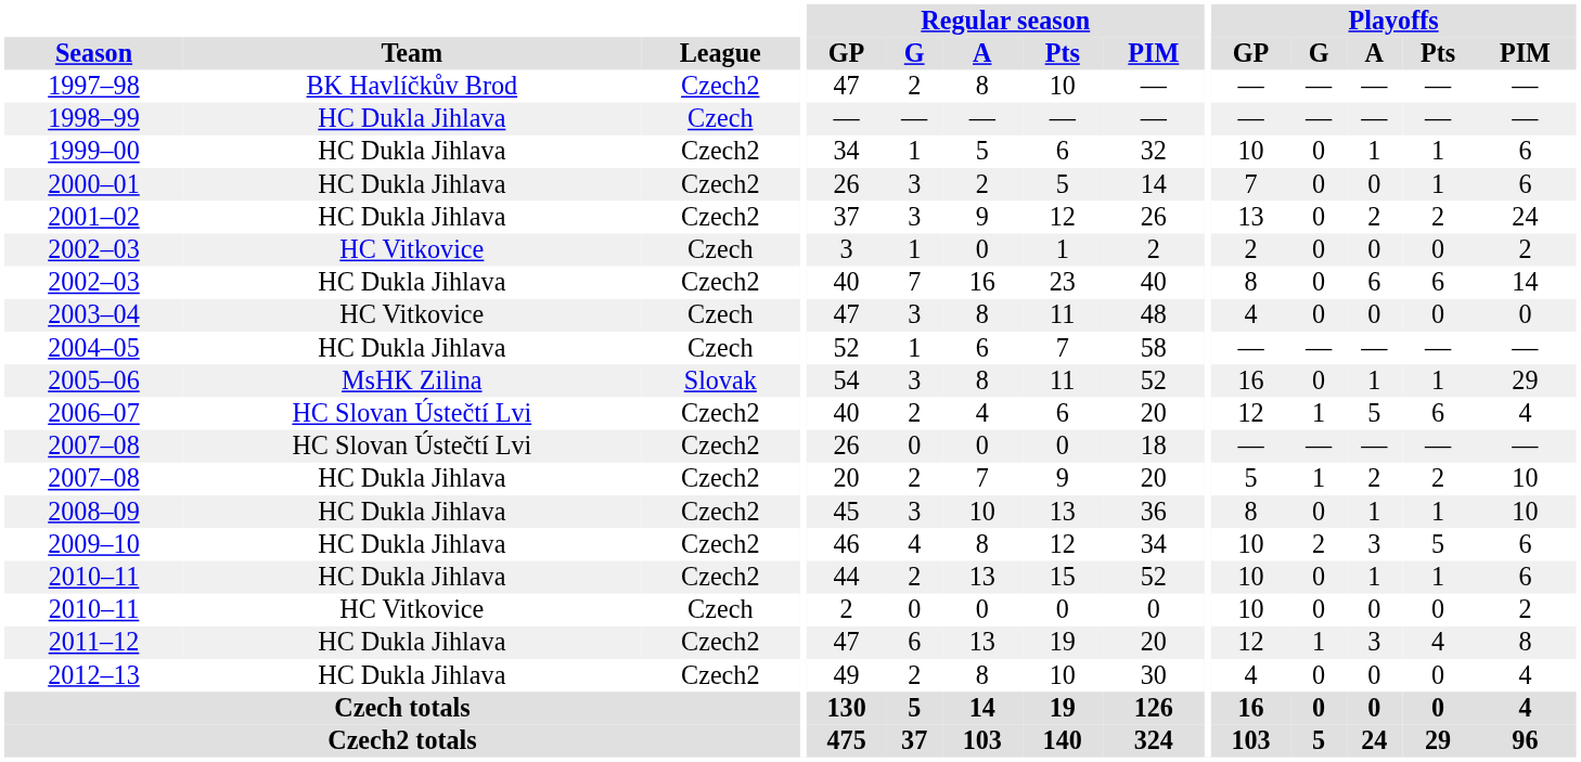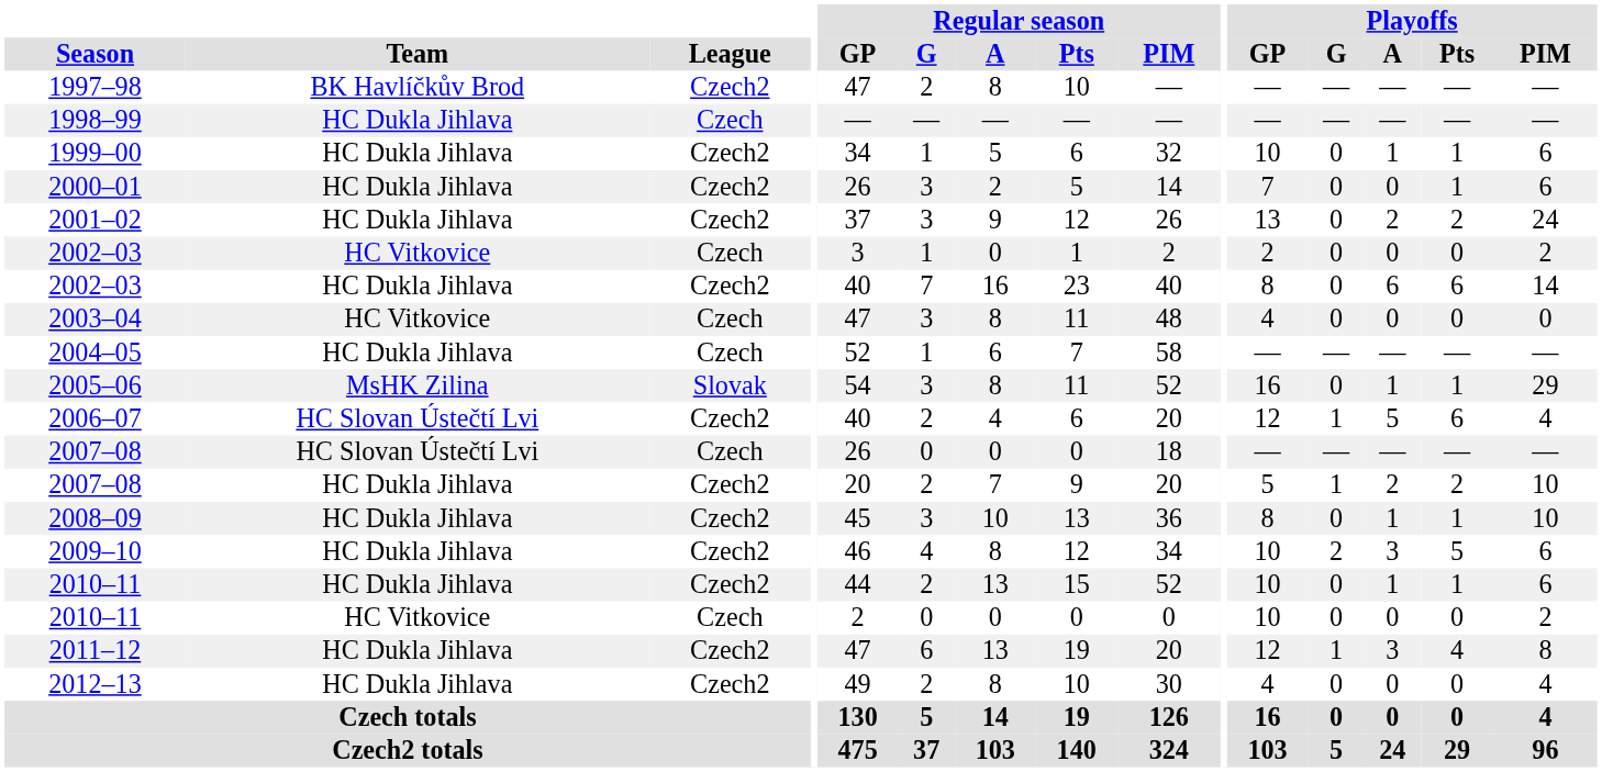2007–08 / HC Slovan Ústečtí Lvi | League: Czech2 -> Czech
